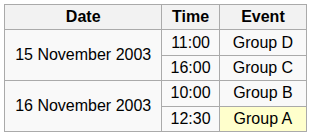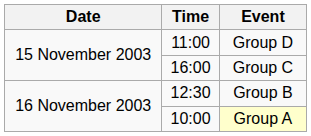Group B | Time: 10:00 -> 12:30
Group A | Time: 12:30 -> 10:00
